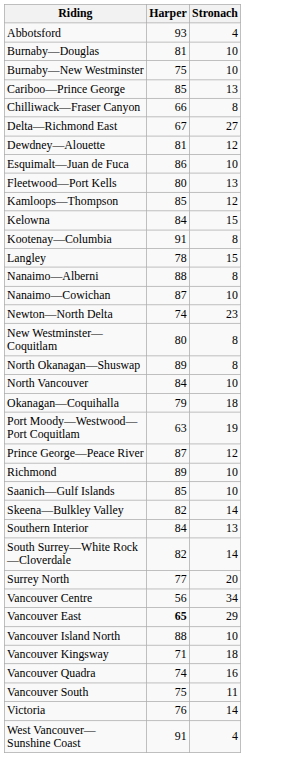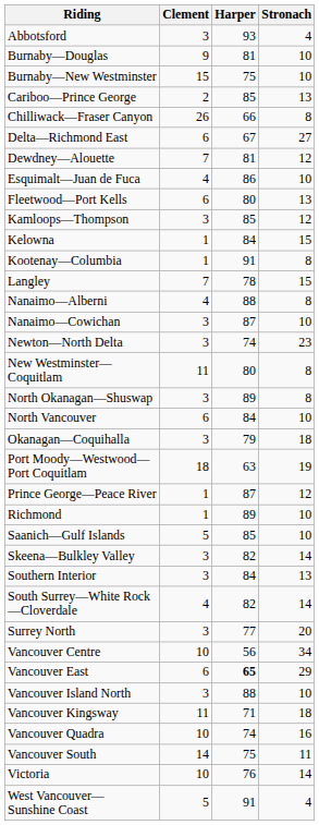+ column: Clement | 3 | 9 | 15 | 2 | 26 | 6 | 7 | 4 | 6 | 3 | 1 | 1 | 7 | 4 | 3 | 3 | 11 | 3 | 6 | 3 | 18 | 1 | 1 | 5 | 3 | 3 | 4 | 3 | 10 | 6 | 3 | 11 | 10 | 14 | 10 | 5
